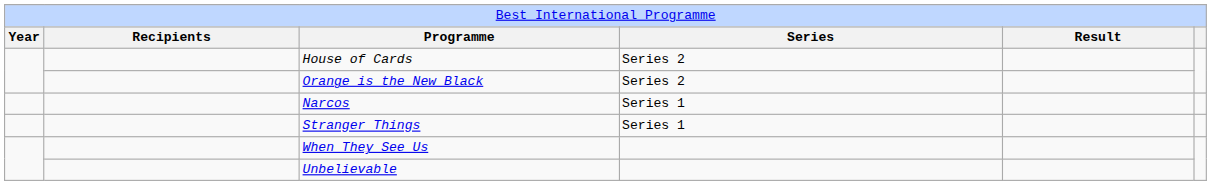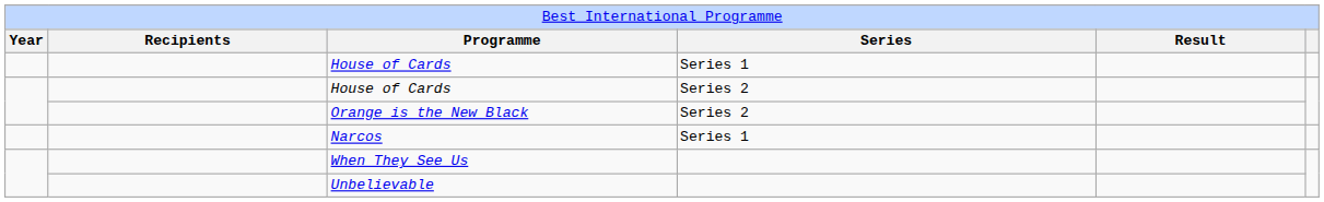+ row: House of Cards | Series 1
- row: Stranger Things | Series 1
